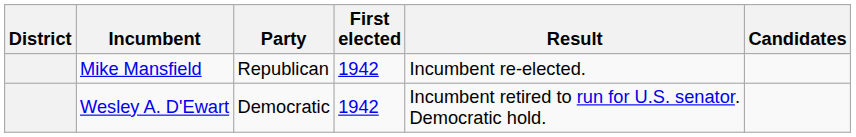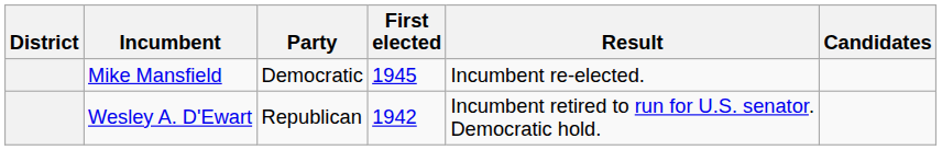Mike Mansfield | Party: Republican -> Democratic
Mike Mansfield | First elected: 1942 -> 1945
Wesley A. D'Ewart | Party: Democratic -> Republican
